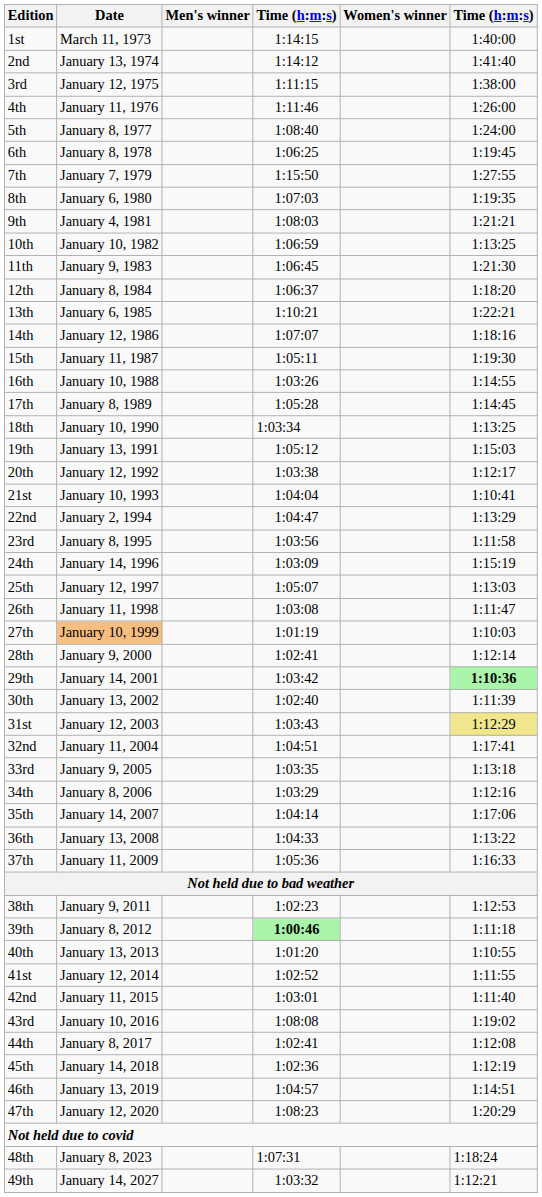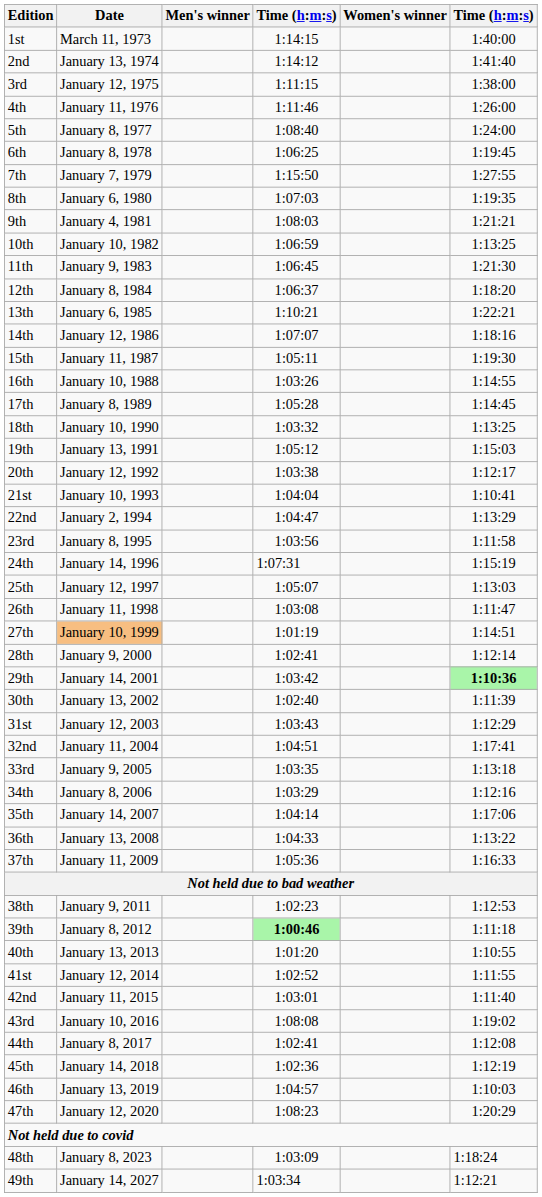18th | column 4: 1:03:34 -> 1:03:32
24th | column 4: 1:03:09 -> 1:07:31
27th | column 6: 1:10:03 -> 1:14:51
31st | column 6: khaki background -> no background
46th | column 6: 1:14:51 -> 1:10:03
48th | column 4: 1:07:31 -> 1:03:09
49th | column 4: 1:03:32 -> 1:03:34
